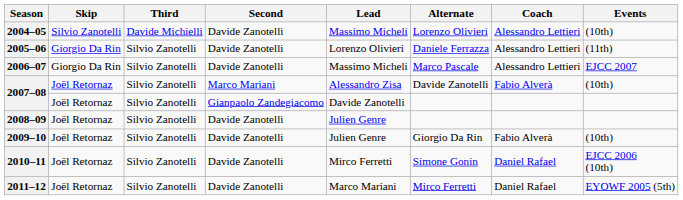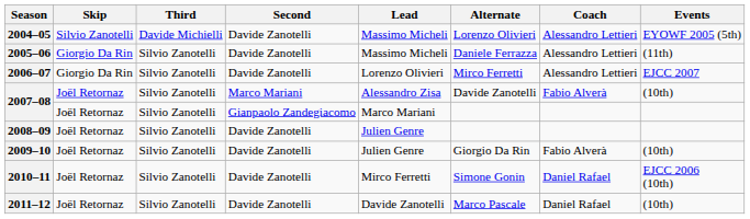2004–05 | Events: (10th) -> EYOWF 2005 (5th)
2005–06 | Lead: Lorenzo Olivieri -> Massimo Micheli
2006–07 | Lead: Massimo Micheli -> Lorenzo Olivieri
2006–07 | Alternate: Marco Pascale -> Mirco Ferretti
2007–08 / Gianpaolo Zandegiacomo | Lead: Davide Zanotelli -> Marco Mariani
2011–12 | Lead: Marco Mariani -> Davide Zanotelli
2011–12 | Alternate: Mirco Ferretti -> Marco Pascale
2011–12 | Events: EYOWF 2005 (5th) -> (10th)
